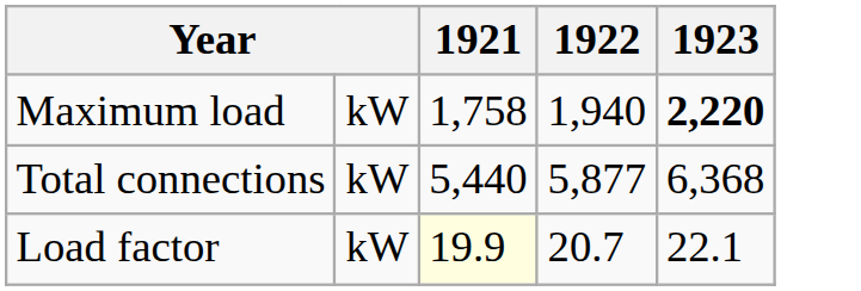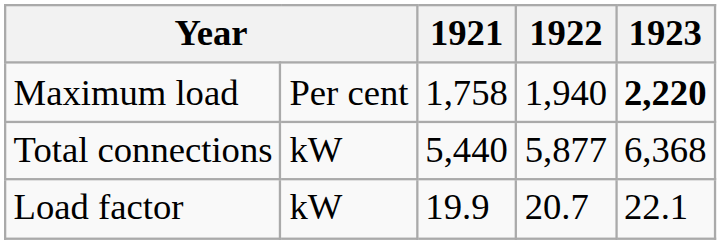Maximum load | column 2: kW -> Per cent
Load factor | 1921: lightyellow background -> no background
